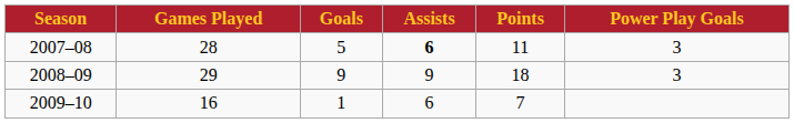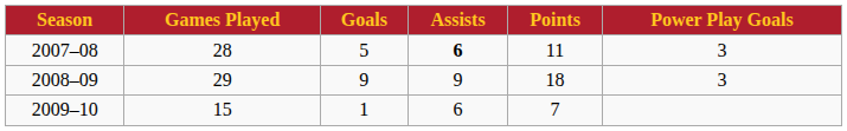2009–10 | Games Played: 16 -> 15
